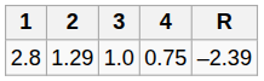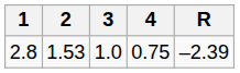2.8 | 2: 1.29 -> 1.53
